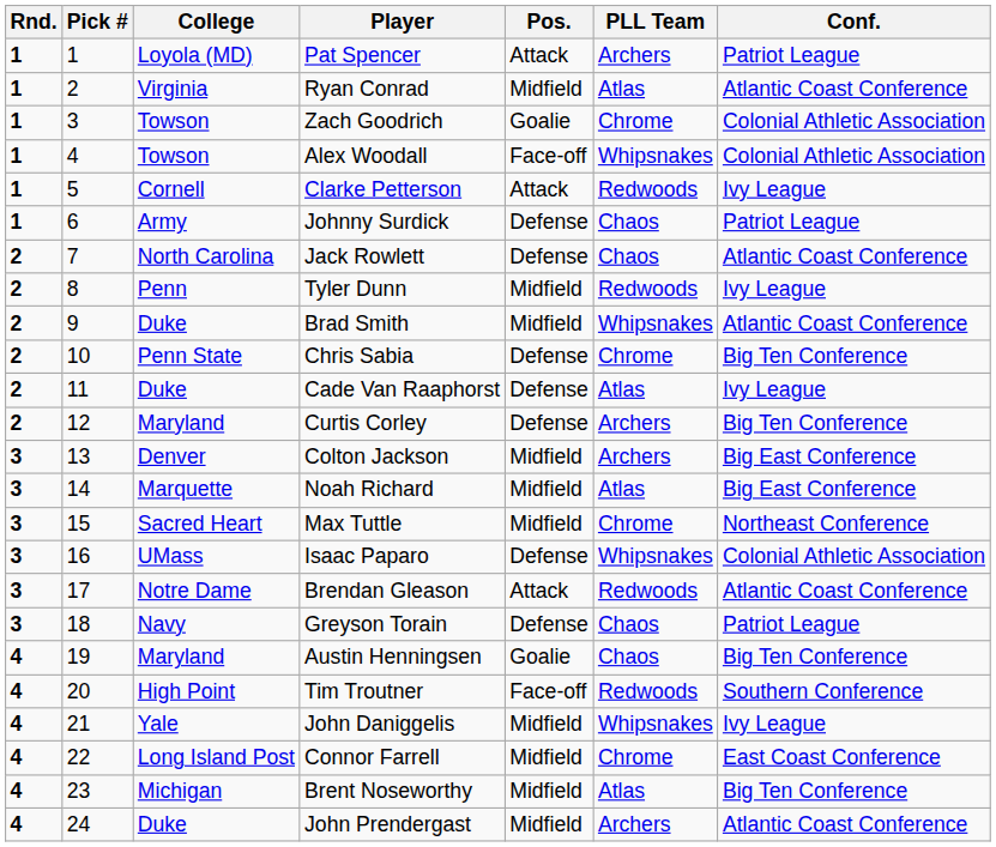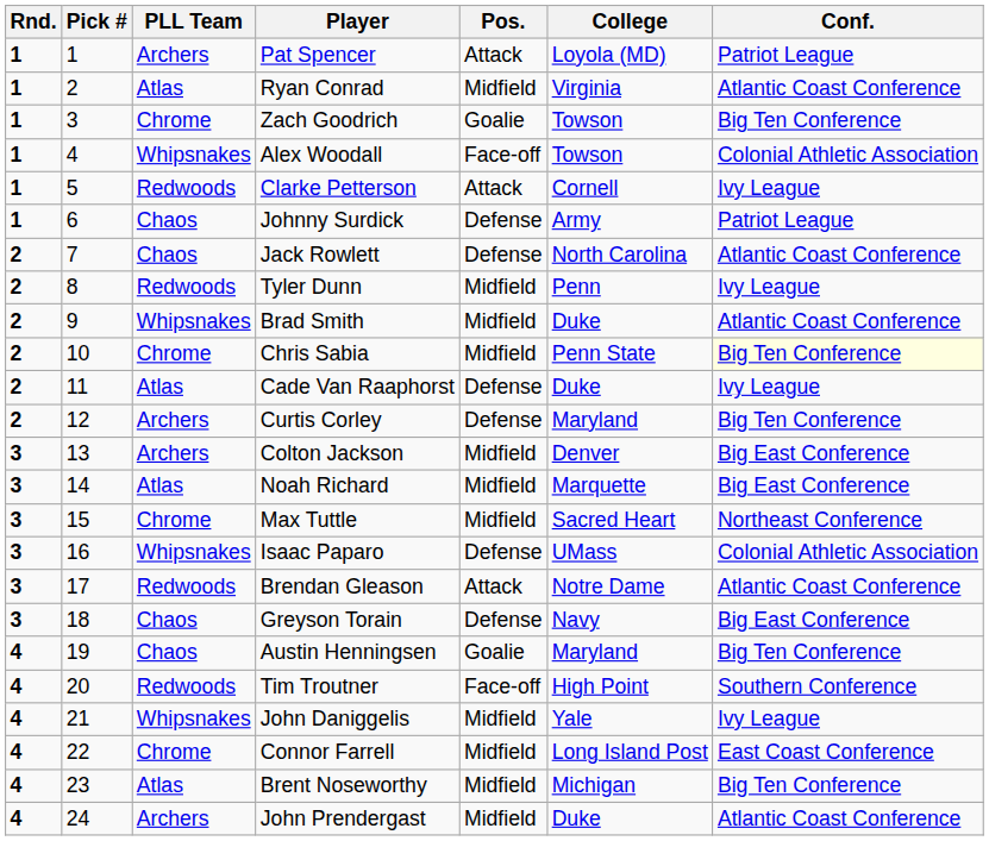columns swapped: PLL Team <-> College
Zach Goodrich | Conf.: Colonial Athletic Association -> Big Ten Conference
Chris Sabia | Pos.: Defense -> Midfield
Chris Sabia | Conf.: no background -> lightyellow background
Greyson Torain | Conf.: Patriot League -> Big East Conference
